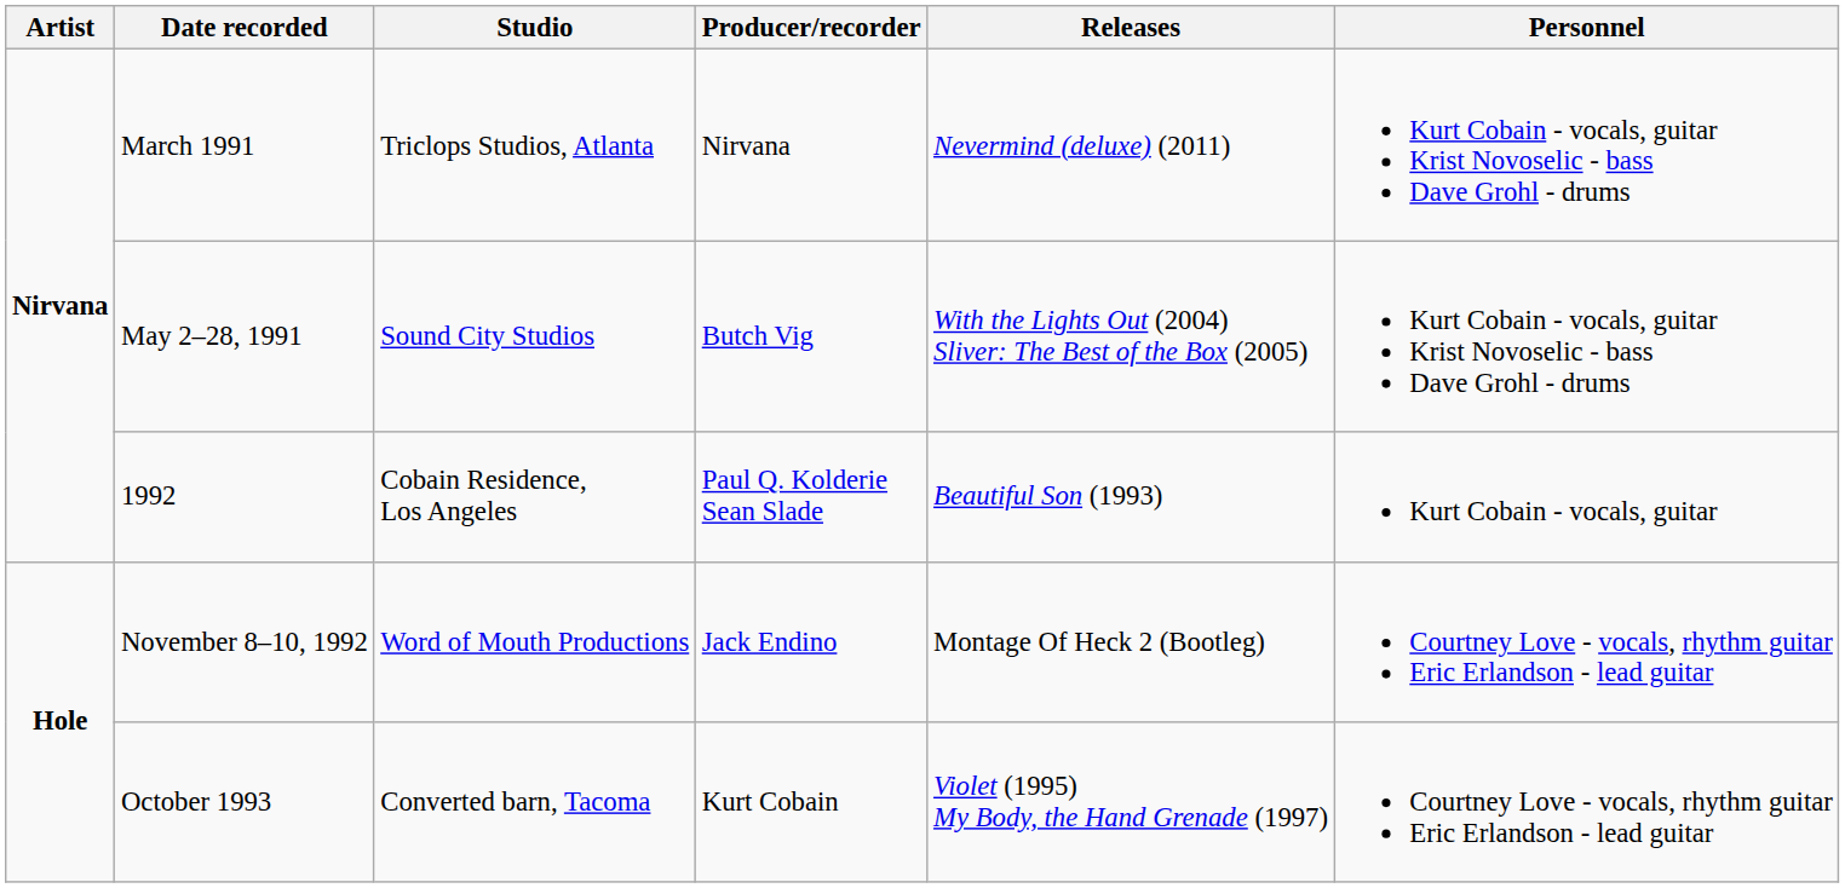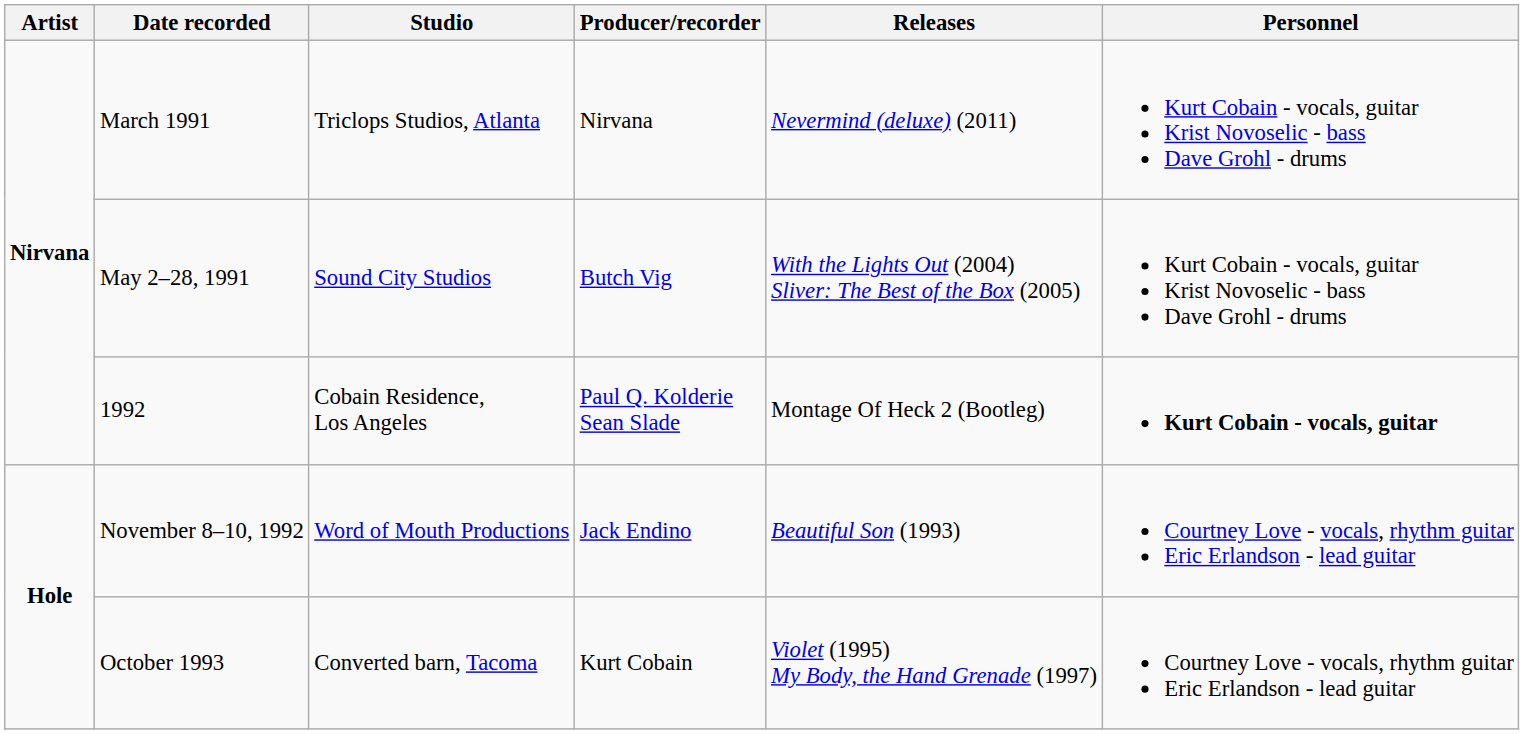1992 | Releases: Beautiful Son (1993) -> Montage Of Heck 2 (Bootleg)
1992 | Personnel: normal -> bold
November 8–10, 1992 | Releases: Montage Of Heck 2 (Bootleg) -> Beautiful Son (1993)
